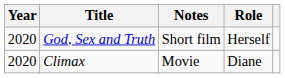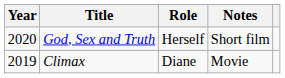columns swapped: Role <-> Notes
Climax | Year: 2020 -> 2019
